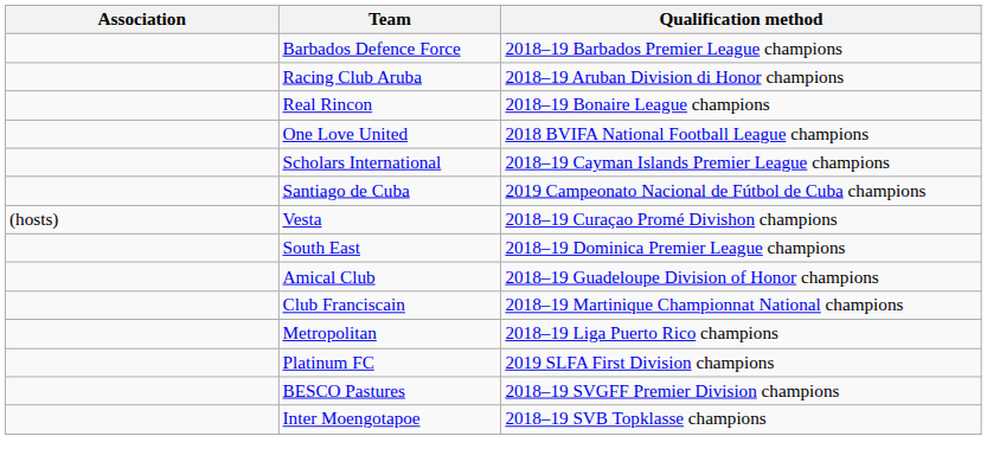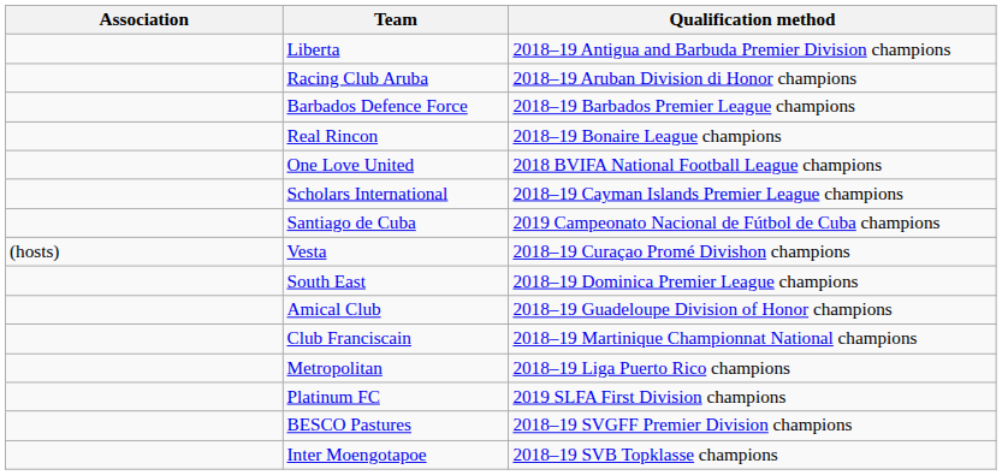+ row: Liberta | 2018–19 Antigua and Barbuda Premier Division champions
rows swapped: Racing Club Aruba <-> Barbados Defence Force
